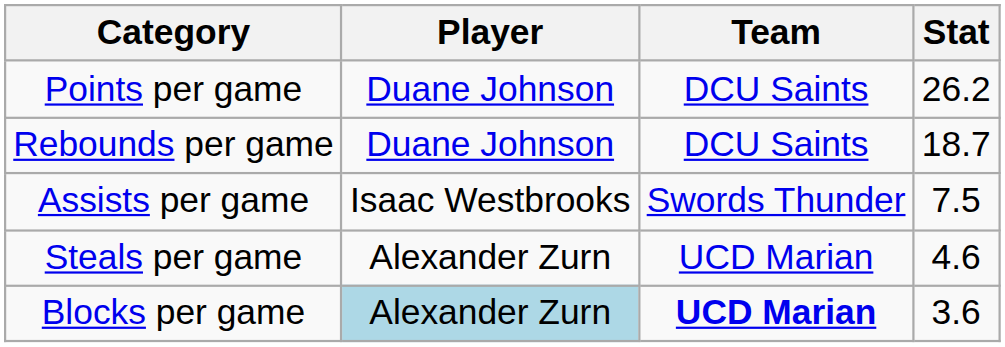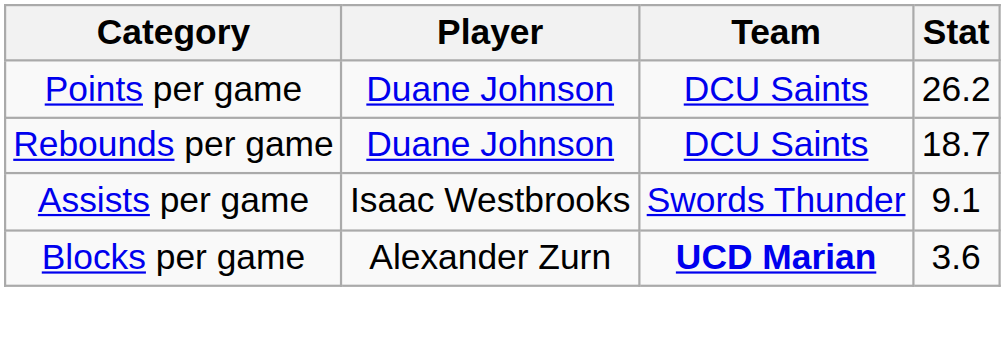Assists per game | Stat: 7.5 -> 9.1
- row: Steals per game | Alexander Zurn | UCD Marian | 4.6
Blocks per game | Player: lightblue background -> no background
